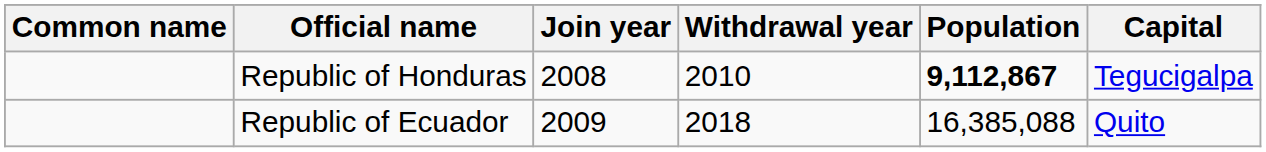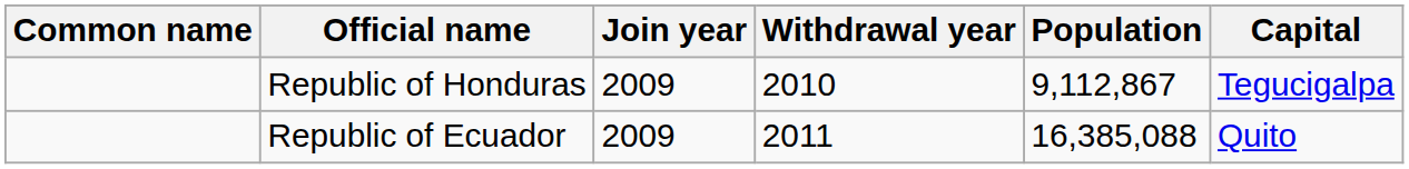Republic of Honduras | Join year: 2008 -> 2009
Republic of Honduras | Population: bold -> normal
Republic of Ecuador | Withdrawal year: 2018 -> 2011
